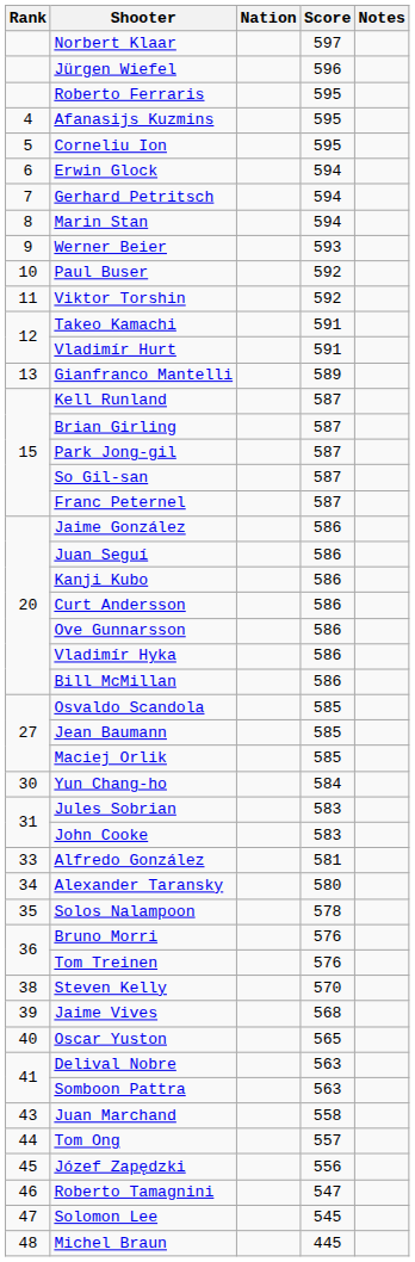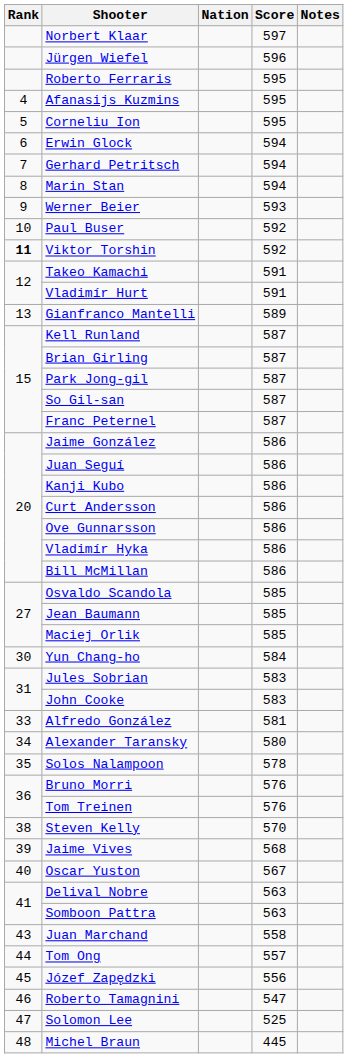Viktor Torshin | Rank: normal -> bold
Oscar Yuston | Score: 565 -> 567
Solomon Lee | Score: 545 -> 525
